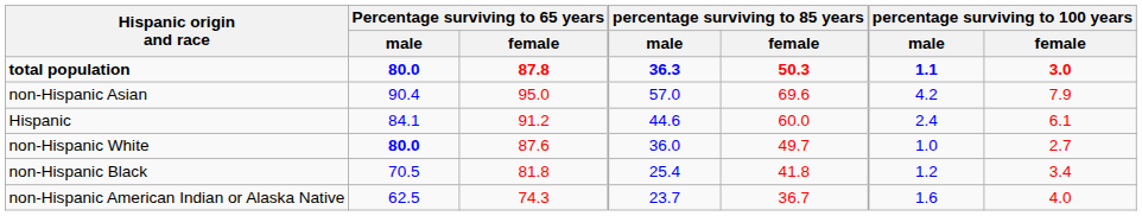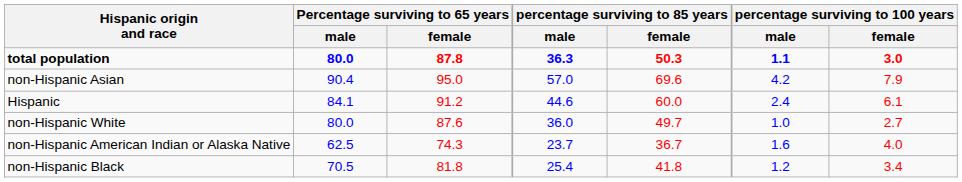non-Hispanic White | Percentage surviving to 65 years / male: bold -> normal
rows swapped: non-Hispanic Black <-> non-Hispanic American Indian or Alaska Native
